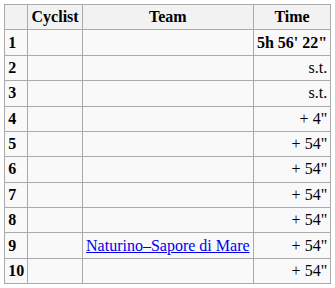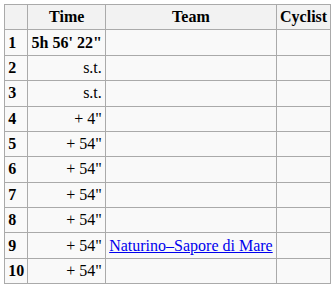columns swapped: Cyclist <-> Time
